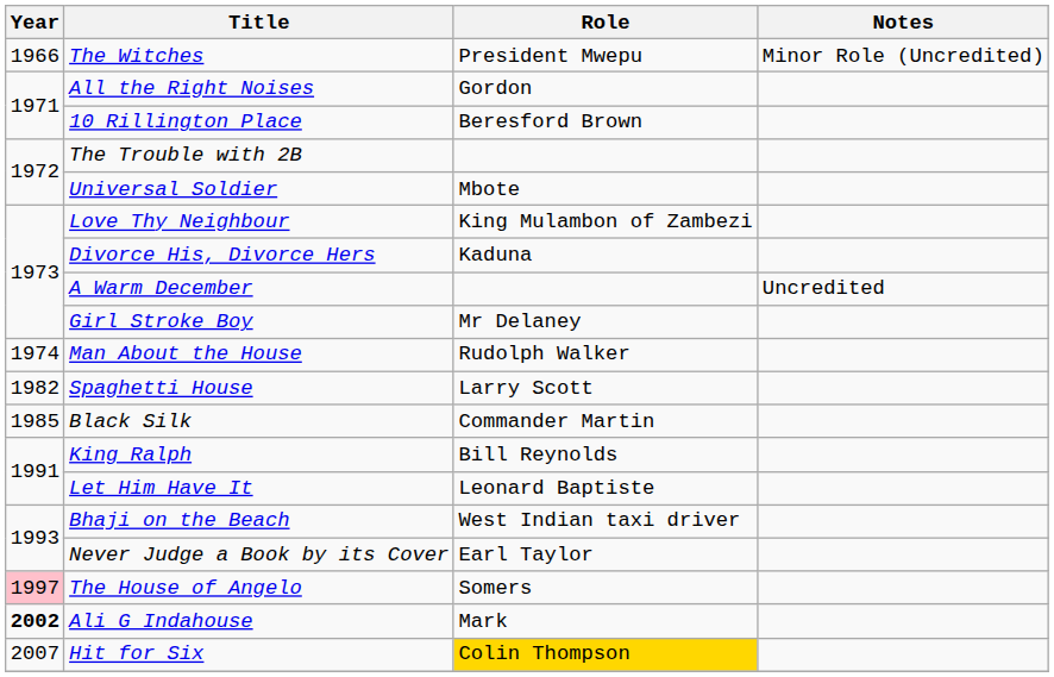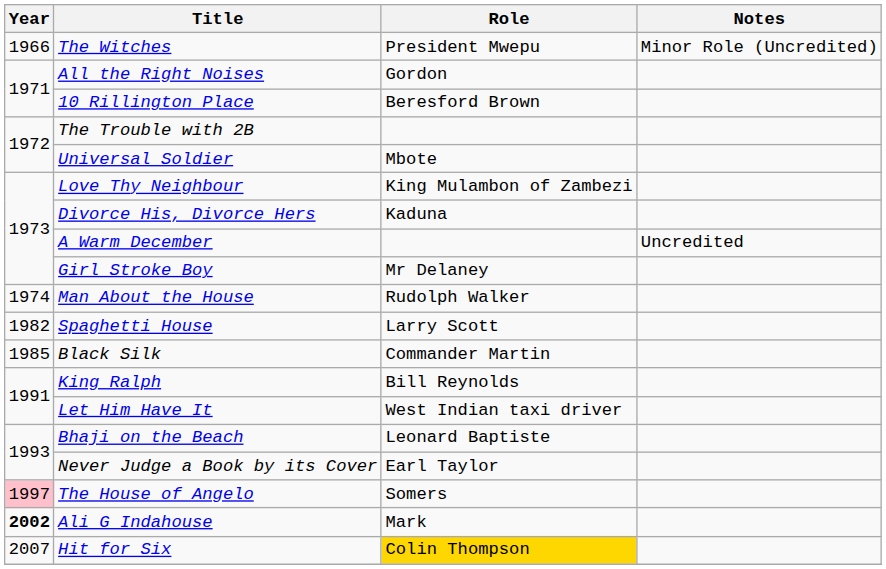Let Him Have It | Role: Leonard Baptiste -> West Indian taxi driver
Bhaji on the Beach | Role: West Indian taxi driver -> Leonard Baptiste
